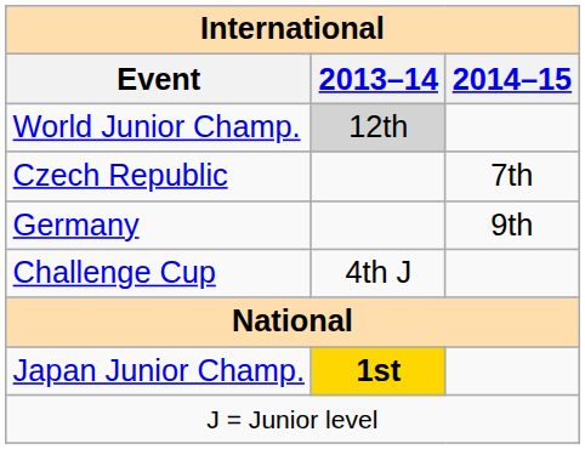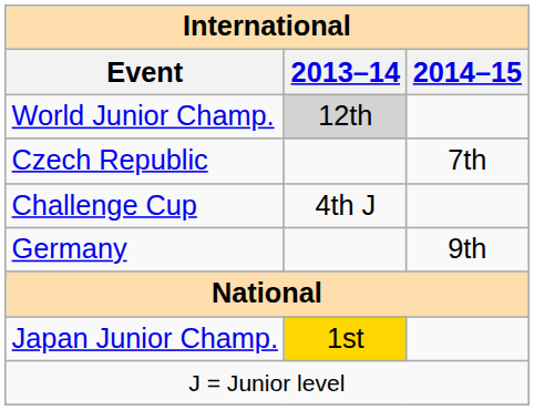rows swapped: Germany <-> Challenge Cup
Japan Junior Champ. | 2013–14: bold -> normal
